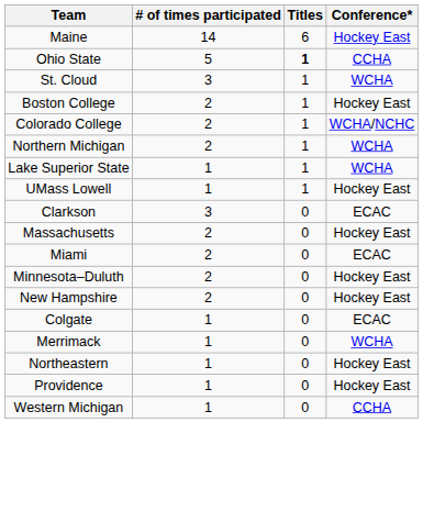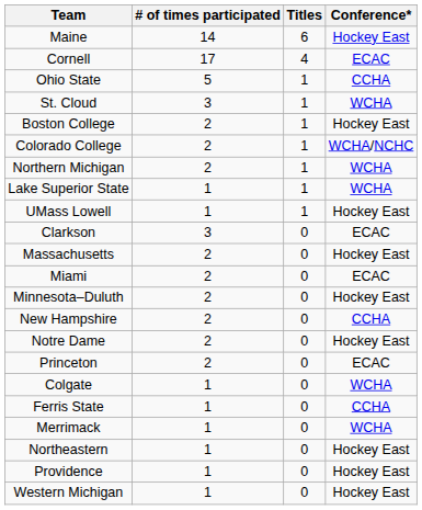+ row: Cornell | 17 | 4 | ECAC
Ohio State | Titles: bold -> normal
New Hampshire | Conference*: Hockey East -> CCHA
+ row: Notre Dame | 2 | 0 | Hockey East
+ row: Princeton | 2 | 0 | ECAC
Colgate | Conference*: ECAC -> WCHA
+ row: Ferris State | 1 | 0 | CCHA
Western Michigan | Conference*: CCHA -> Hockey East
